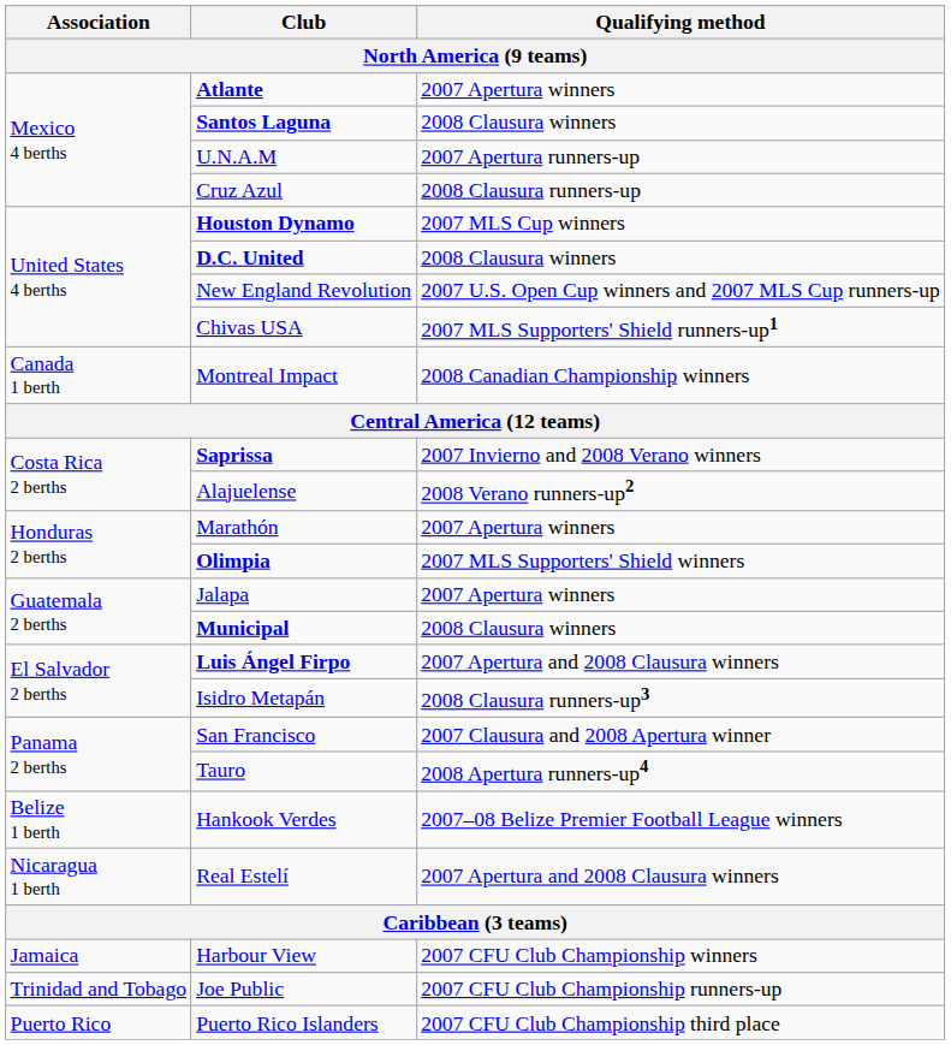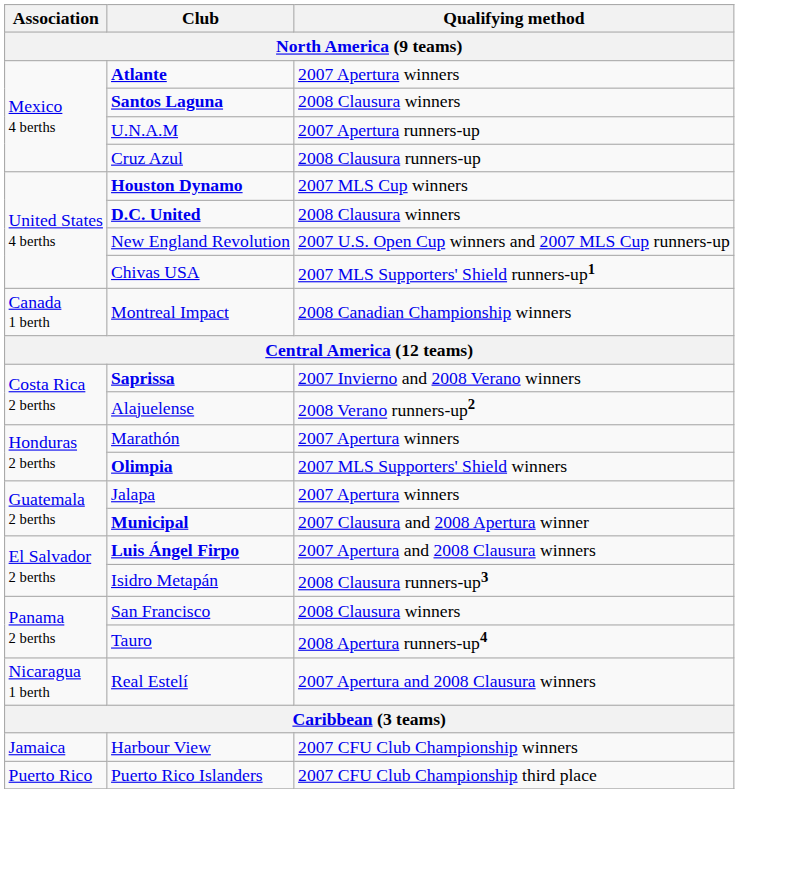Municipal | Qualifying method: 2008 Clausura winners -> 2007 Clausura and 2008 Apertura winner
San Francisco | Qualifying method: 2007 Clausura and 2008 Apertura winner -> 2008 Clausura winners
- row: Belize 1 berth | Hankook Verdes | 2007–08 Belize Premier Football League winners
- row: Trinidad and Tobago | Joe Public | 2007 CFU Club Championship runners-up
